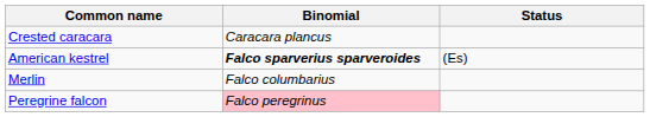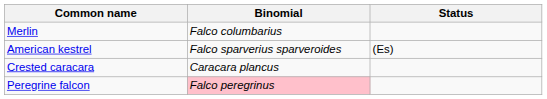rows swapped: Crested caracara <-> Merlin
American kestrel | Binomial: bold -> normal
